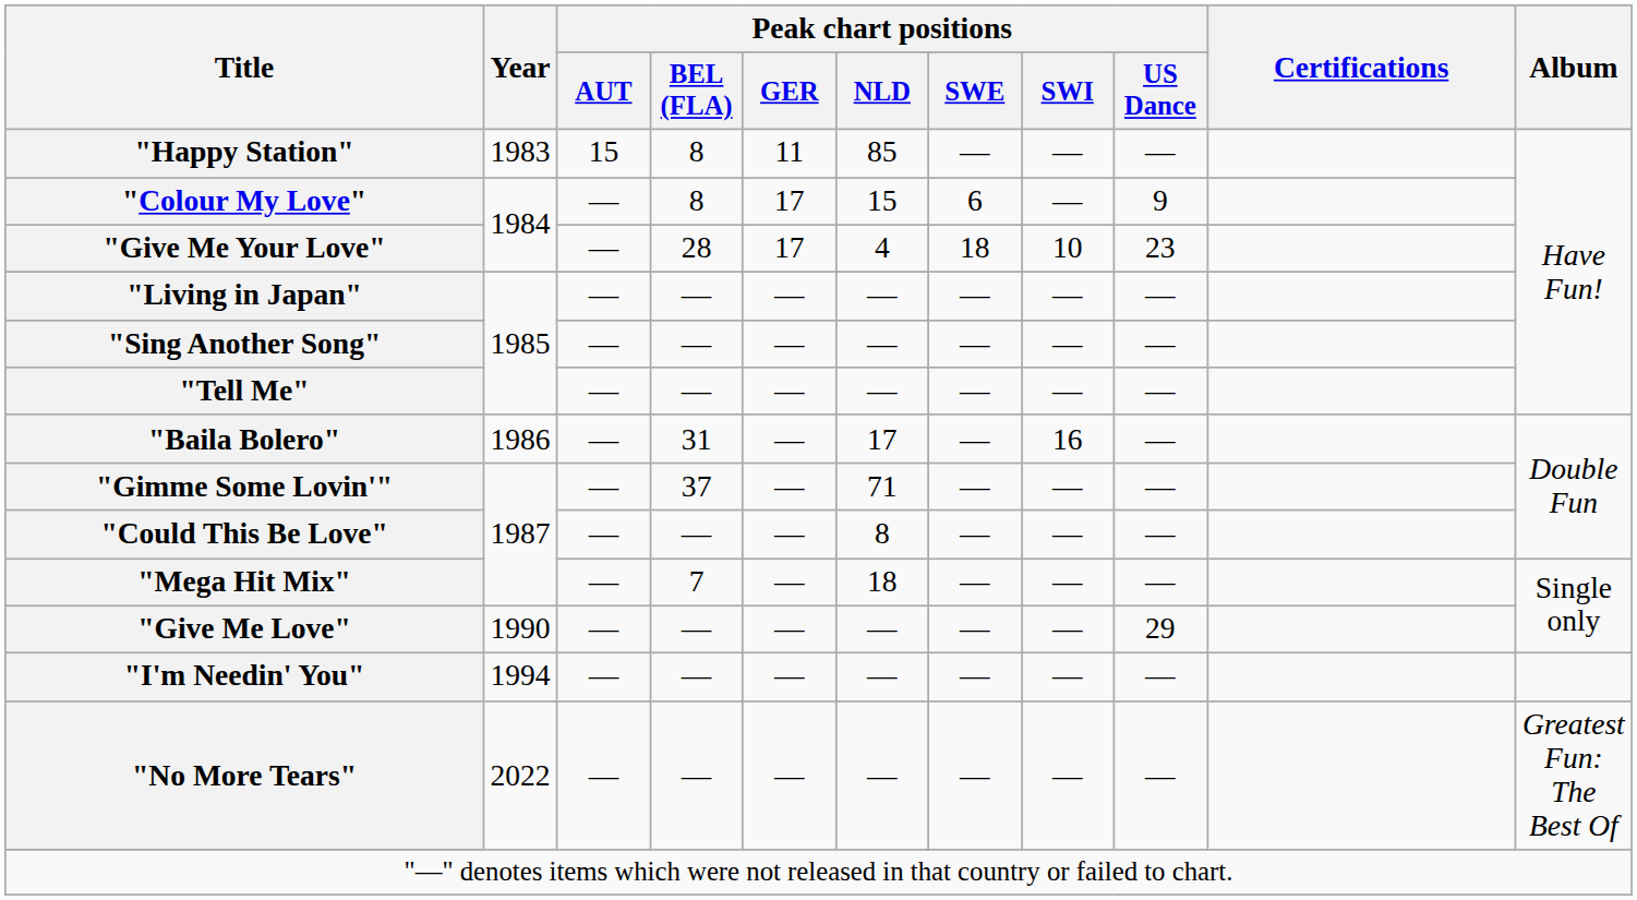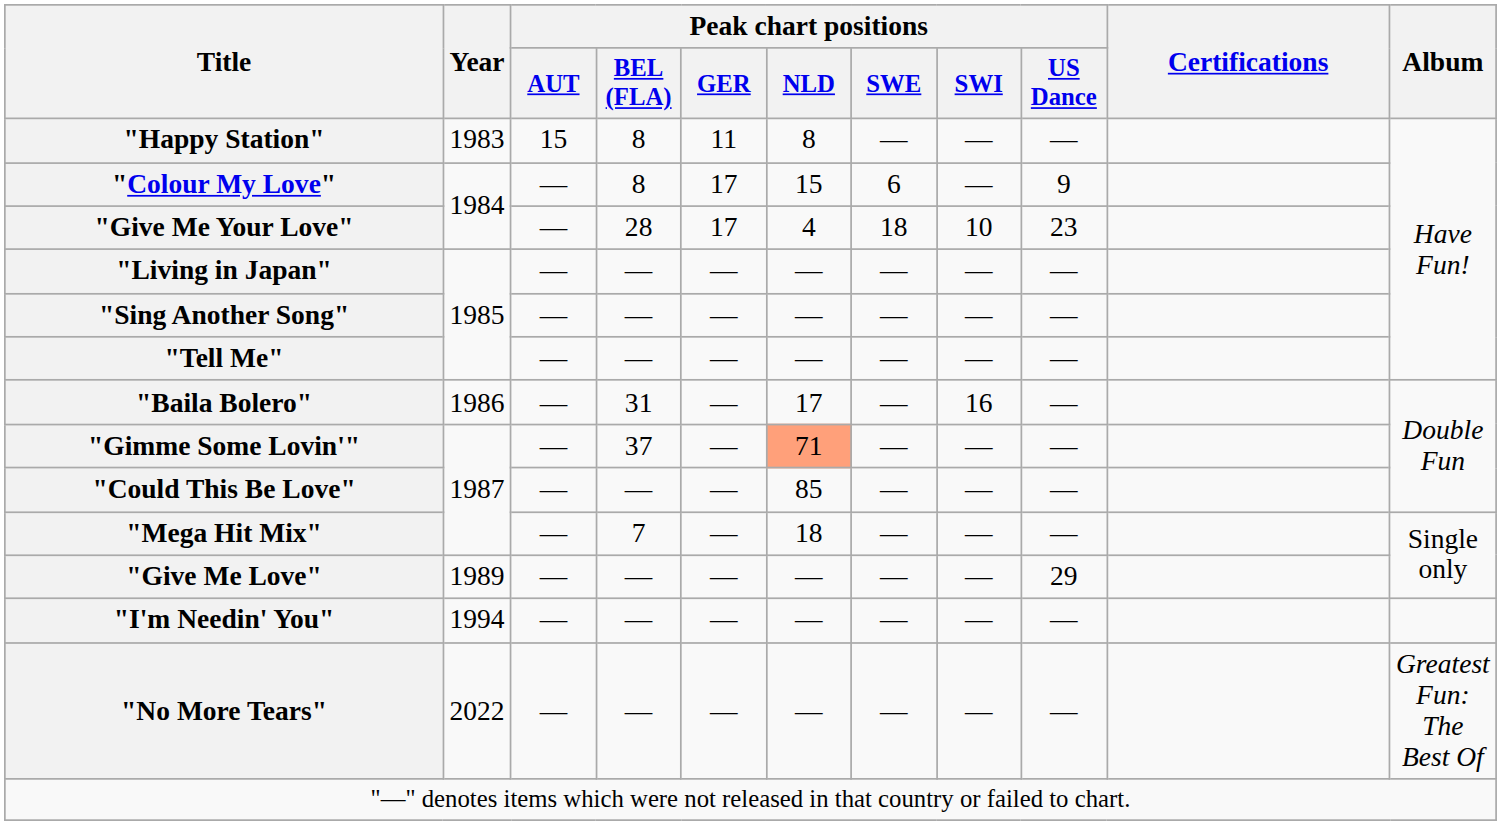"Happy Station" | Peak chart positions / NLD: 85 -> 8
"Gimme Some Lovin'" | Peak chart positions / NLD: no background -> lightsalmon background
"Could This Be Love" | Peak chart positions / NLD: 8 -> 85
"Give Me Love" | Year: 1990 -> 1989
